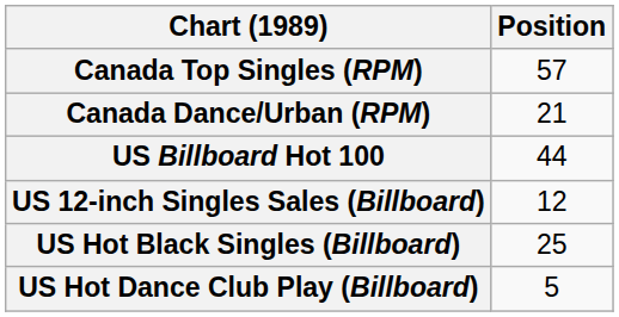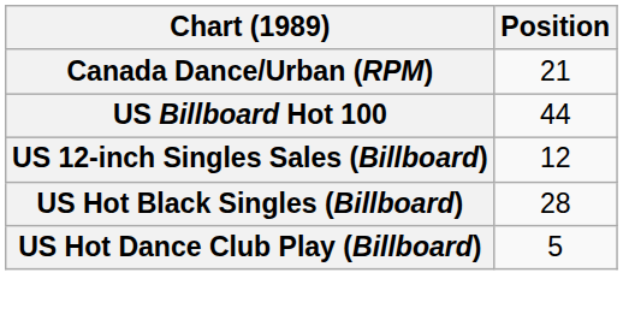- row: Canada Top Singles (RPM) | 57
US Hot Black Singles (Billboard) | Position: 25 -> 28
